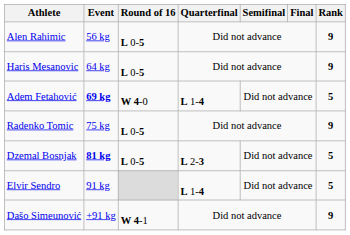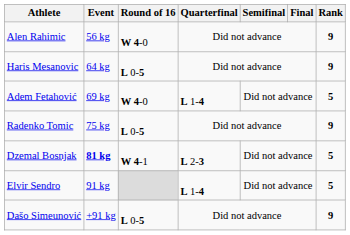Alen Rahimic | Round of 16: L 0-5 -> W 4-0
Adem Fetahović | Event: bold -> normal
Dzemal Bosnjak | Round of 16: L 0-5 -> W 4-1
Dašo Simeunović | Round of 16: W 4-1 -> L 0-5
